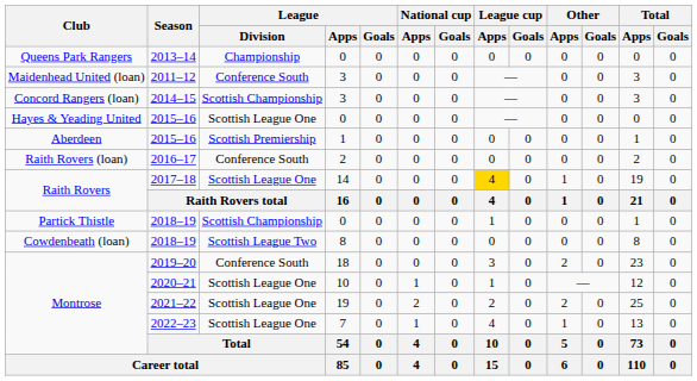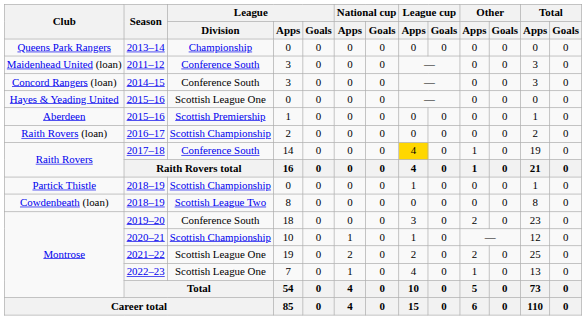2014–15 | League / Division: Scottish Championship -> Conference South
2016–17 | League / Division: Conference South -> Scottish Championship
2017–18 | League / Division: Scottish League One -> Conference South
2020–21 | League / Division: Scottish League One -> Scottish Championship
